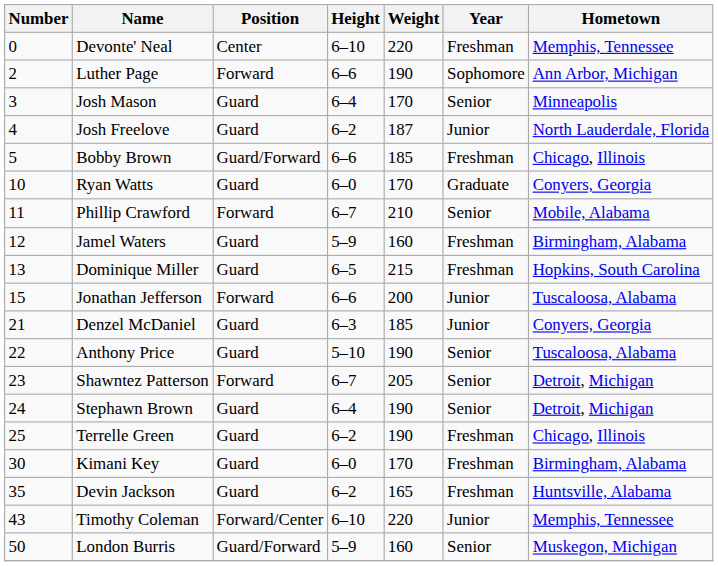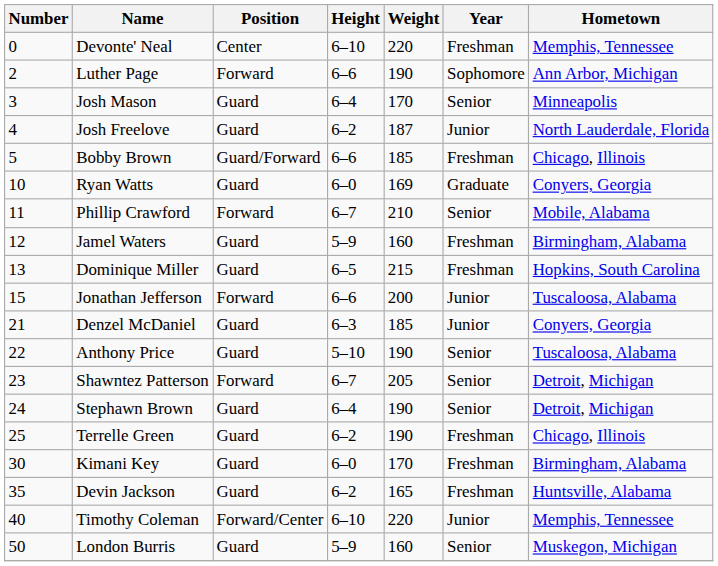Ryan Watts | Weight: 170 -> 169
Timothy Coleman | Number: 43 -> 40
London Burris | Position: Guard/Forward -> Guard
